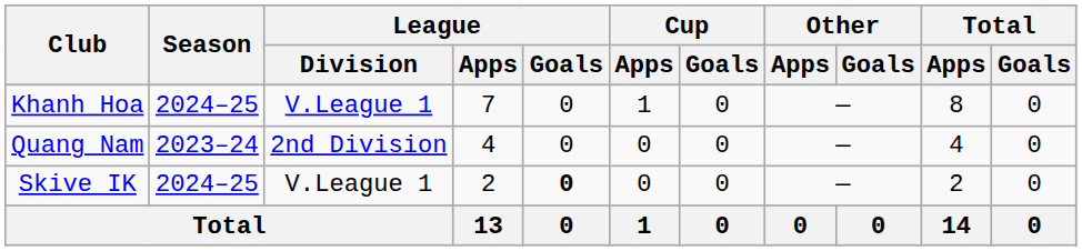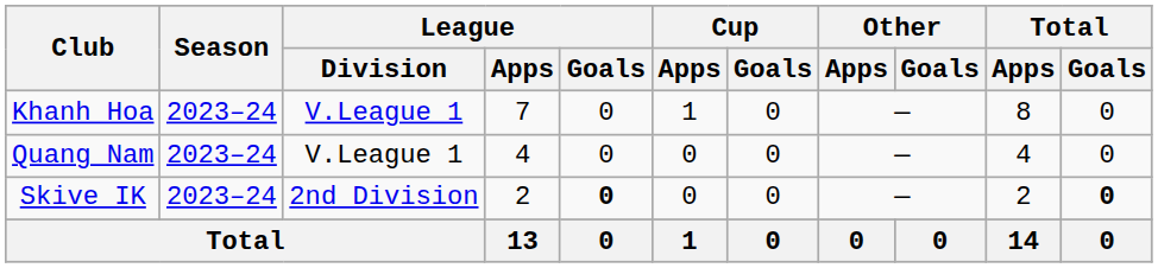Khanh Hoa | Season: 2024–25 -> 2023–24
Quang Nam | League / Division: 2nd Division -> V.League 1
Skive IK | Season: 2024–25 -> 2023–24
Skive IK | League / Division: V.League 1 -> 2nd Division
Skive IK | Total / Goals: normal -> bold
